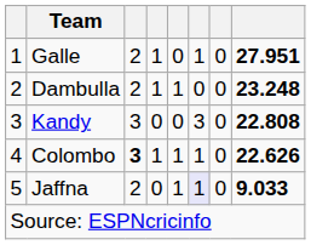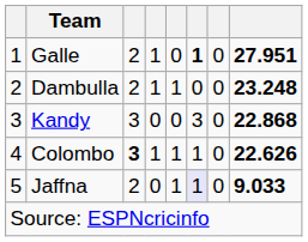Galle | column 6: normal -> bold
Kandy | column 8: 22.808 -> 22.868
